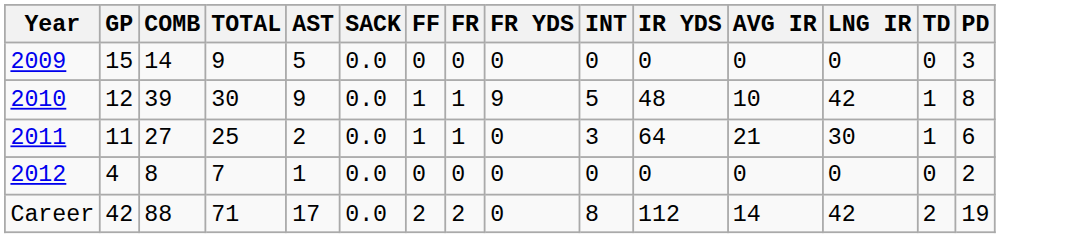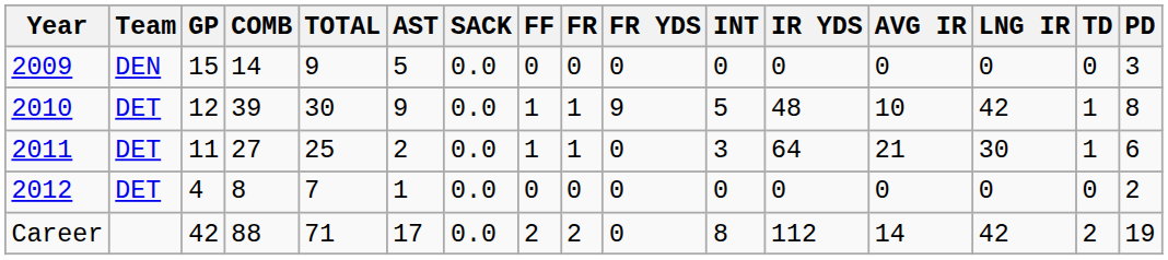+ column: Team | DEN | DET | DET | DET
